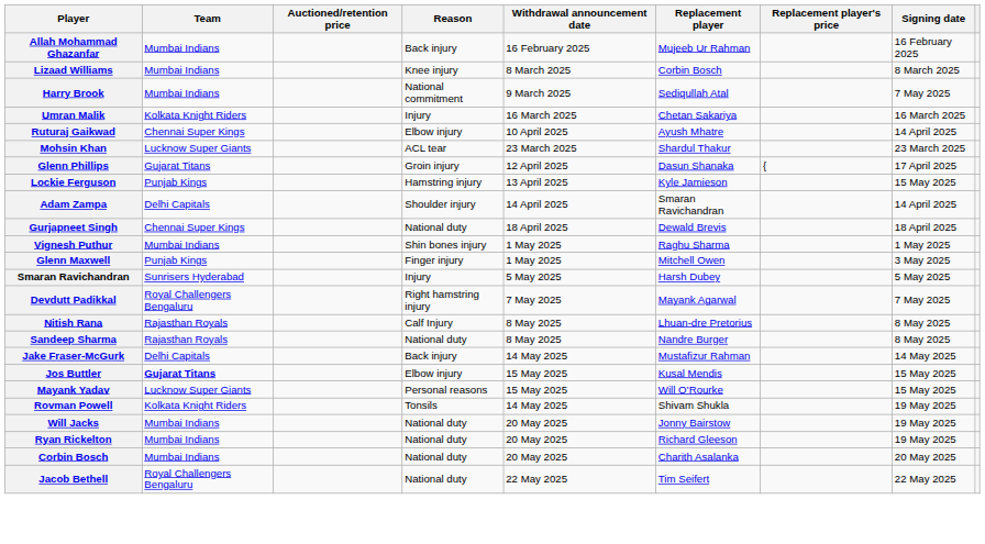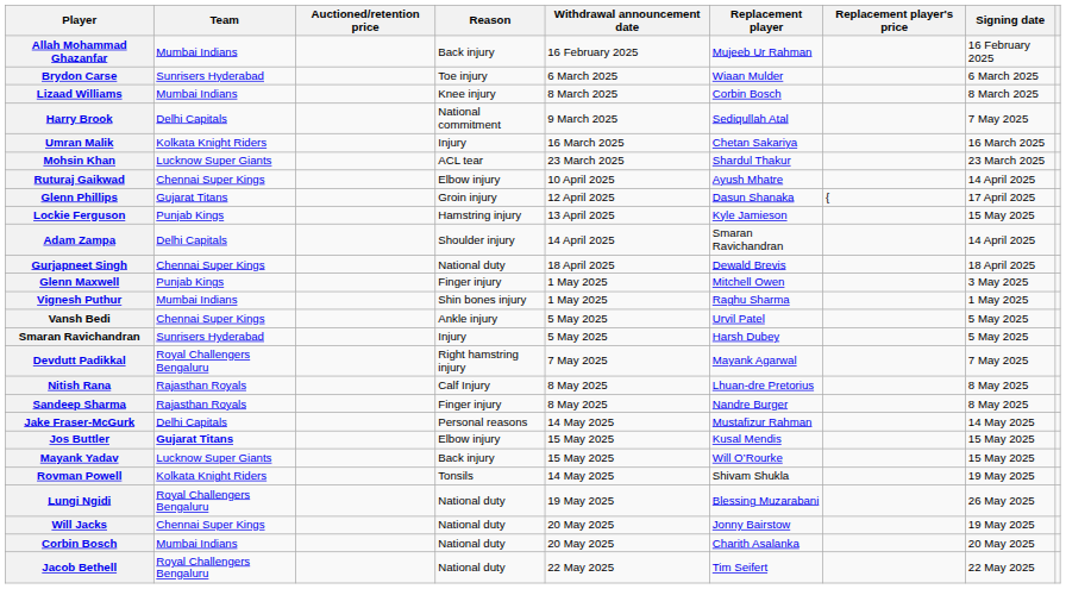+ row: Brydon Carse | Sunrisers Hyderabad | Toe injury | 6 March 2025 | Wiaan Mulder | 6 March 2025
Harry Brook | Team: Mumbai Indians -> Delhi Capitals
rows swapped: Mohsin Khan <-> Ruturaj Gaikwad
rows swapped: Vignesh Puthur <-> Glenn Maxwell
+ row: Vansh Bedi | Chennai Super Kings | Ankle injury | 5 May 2025 | Urvil Patel | 5 May 2025
Sandeep Sharma | Reason: National duty -> Finger injury
Jake Fraser-McGurk | Reason: Back injury -> Personal reasons
Mayank Yadav | Reason: Personal reasons -> Back injury
+ row: Lungi Ngidi | Royal Challengers Bengaluru | National duty | 19 May 2025 | Blessing Muzarabani | 26 May 2025
Will Jacks | Team: Mumbai Indians -> Chennai Super Kings
- row: Ryan Rickelton | Mumbai Indians | National duty | 20 May 2025 | Richard Gleeson | 19 May 2025
